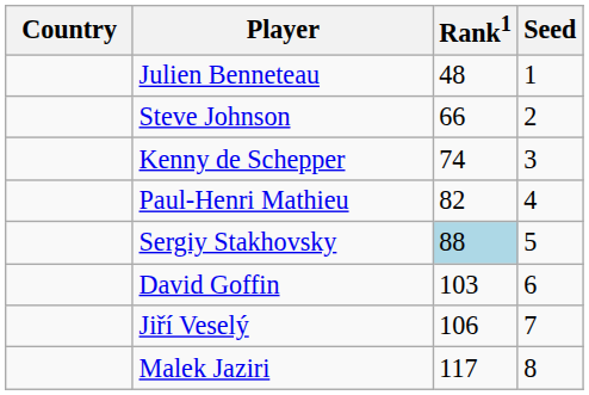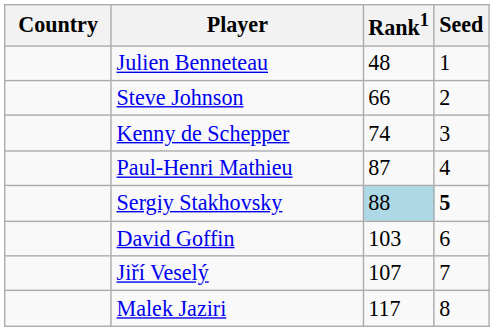Paul-Henri Mathieu | Rank1: 82 -> 87
Sergiy Stakhovsky | Seed: normal -> bold
Jiří Veselý | Rank1: 106 -> 107
